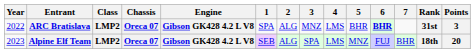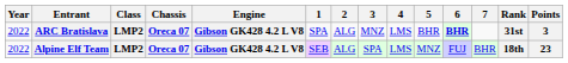Alpine Elf Team | Year: 2023 -> 2022
Alpine Elf Team | Points: 20 -> 23
